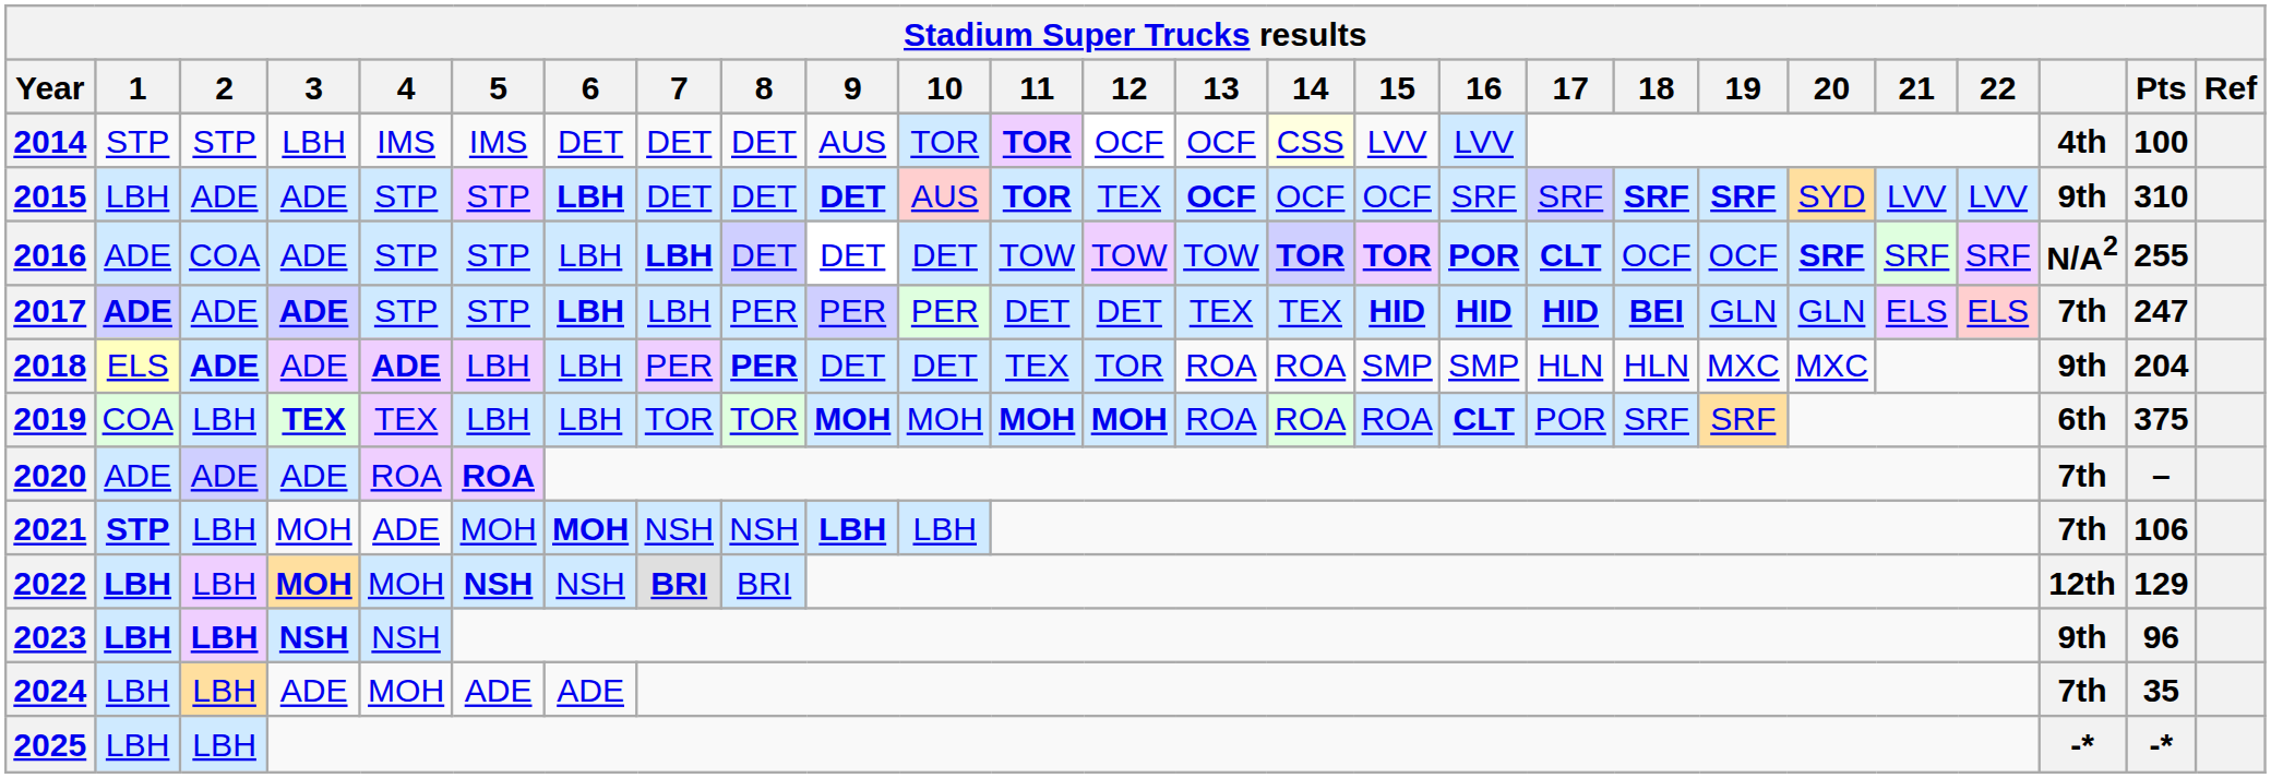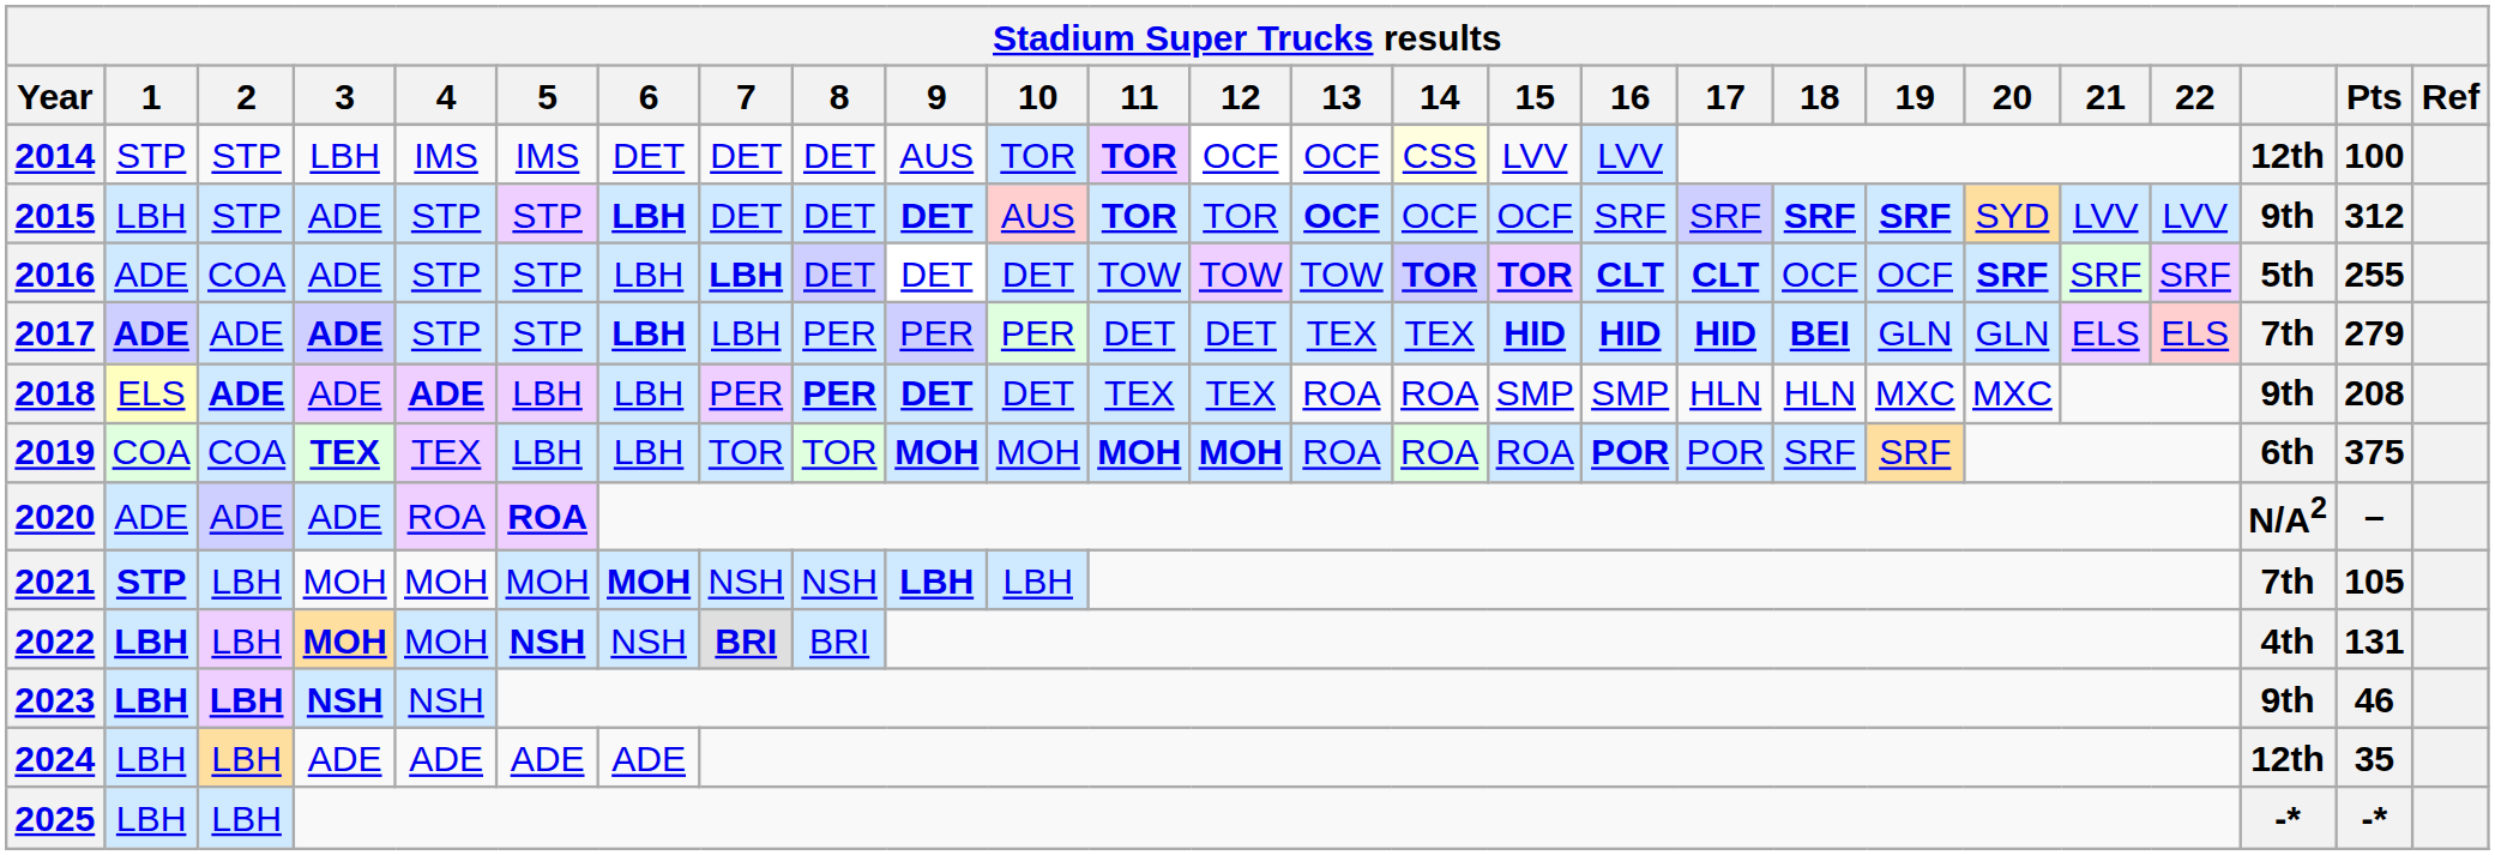2014 | column 24: 4th -> 12th
2015 | 2: ADE -> STP
2015 | 12: TEX -> TOR
2015 | Pts: 310 -> 312
2016 | 16: POR -> CLT
2016 | column 24: N/A2 -> 5th
2017 | Pts: 247 -> 279
2018 | 9: normal -> bold
2018 | 12: TOR -> TEX
2018 | Pts: 204 -> 208
2019 | 2: LBH -> COA
2019 | 16: CLT -> POR
2020 | column 24: 7th -> N/A2
2021 | 4: ADE -> MOH
2021 | Pts: 106 -> 105
2022 | column 24: 12th -> 4th
2022 | Pts: 129 -> 131
2023 | Pts: 96 -> 46
2024 | 4: MOH -> ADE
2024 | column 24: 7th -> 12th
